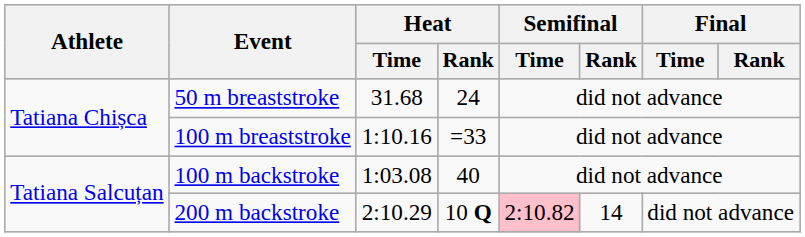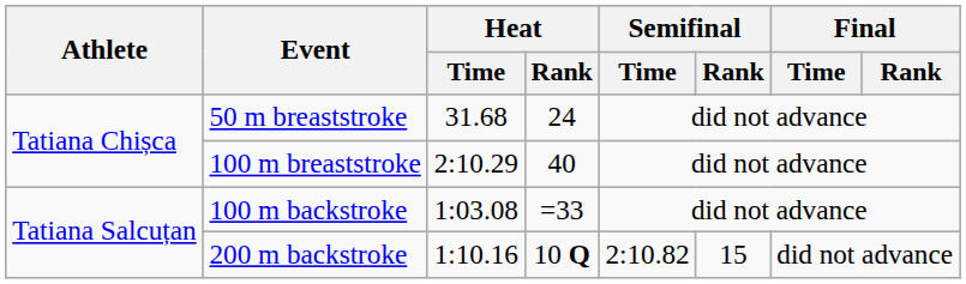100 m breaststroke | Heat / Time: 1:10.16 -> 2:10.29
100 m breaststroke | Heat / Rank: =33 -> 40
100 m backstroke | Heat / Rank: 40 -> =33
200 m backstroke | Heat / Time: 2:10.29 -> 1:10.16
200 m backstroke | Semifinal / Time: pink background -> no background
200 m backstroke | Semifinal / Rank: 14 -> 15
